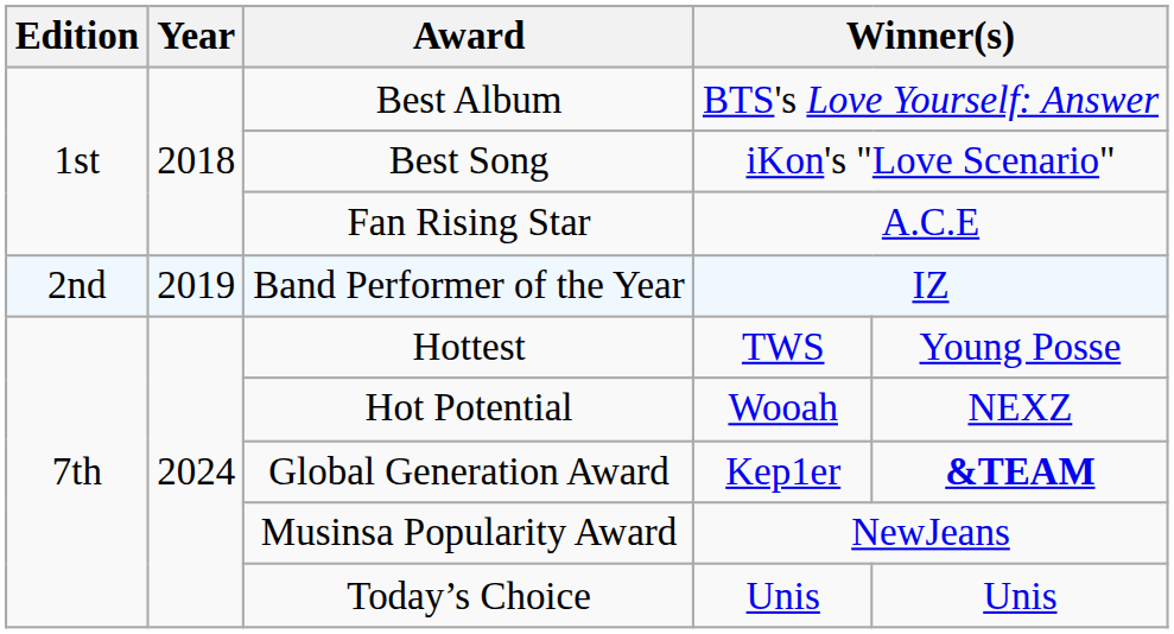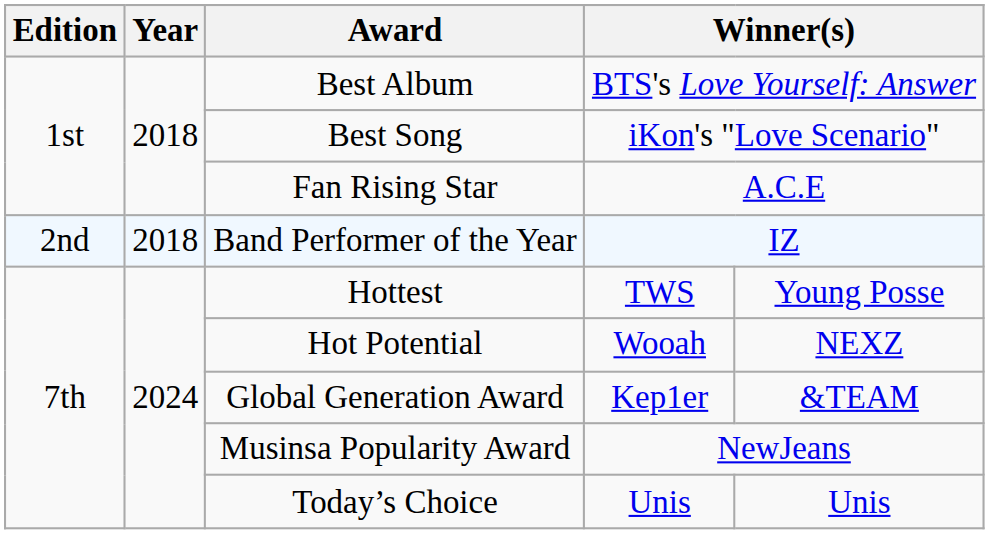Band Performer of the Year | Year: 2019 -> 2018
Global Generation Award | column 5: bold -> normal
